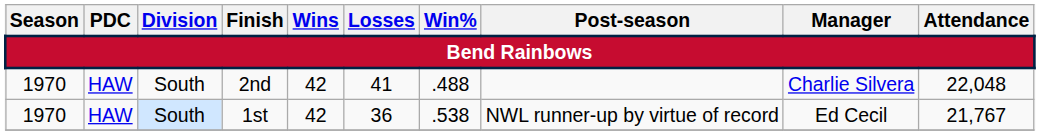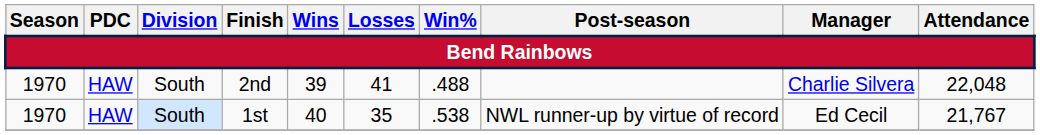2nd | Wins: 42 -> 39
1st | Wins: 42 -> 40
1st | Losses: 36 -> 35
